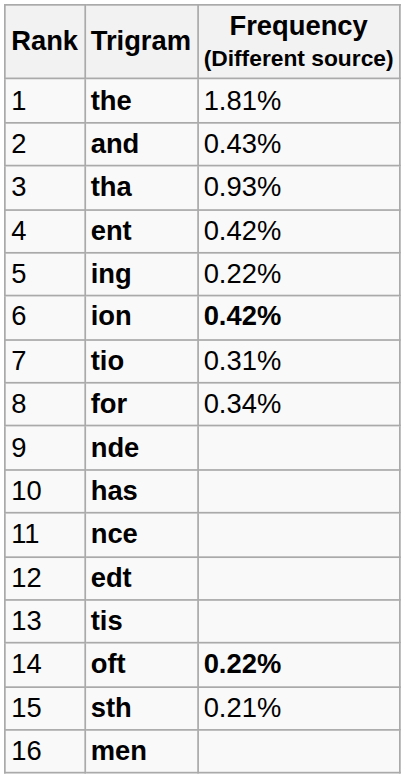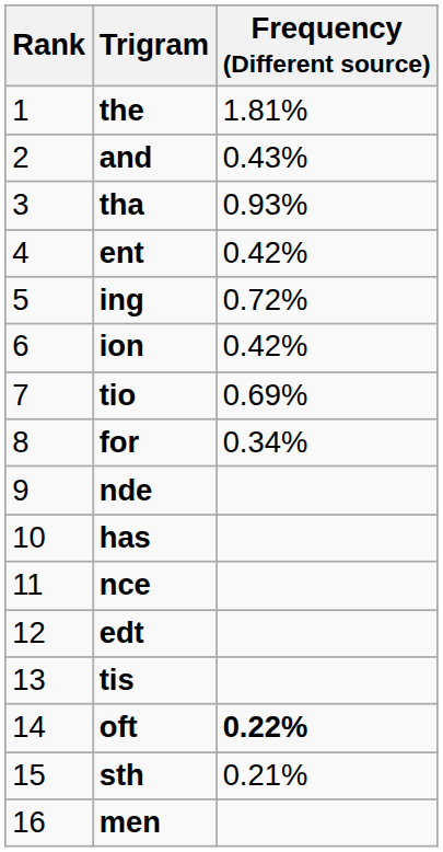ing | Frequency (Different source): 0.22% -> 0.72%
ion | Frequency (Different source): bold -> normal
tio | Frequency (Different source): 0.31% -> 0.69%
